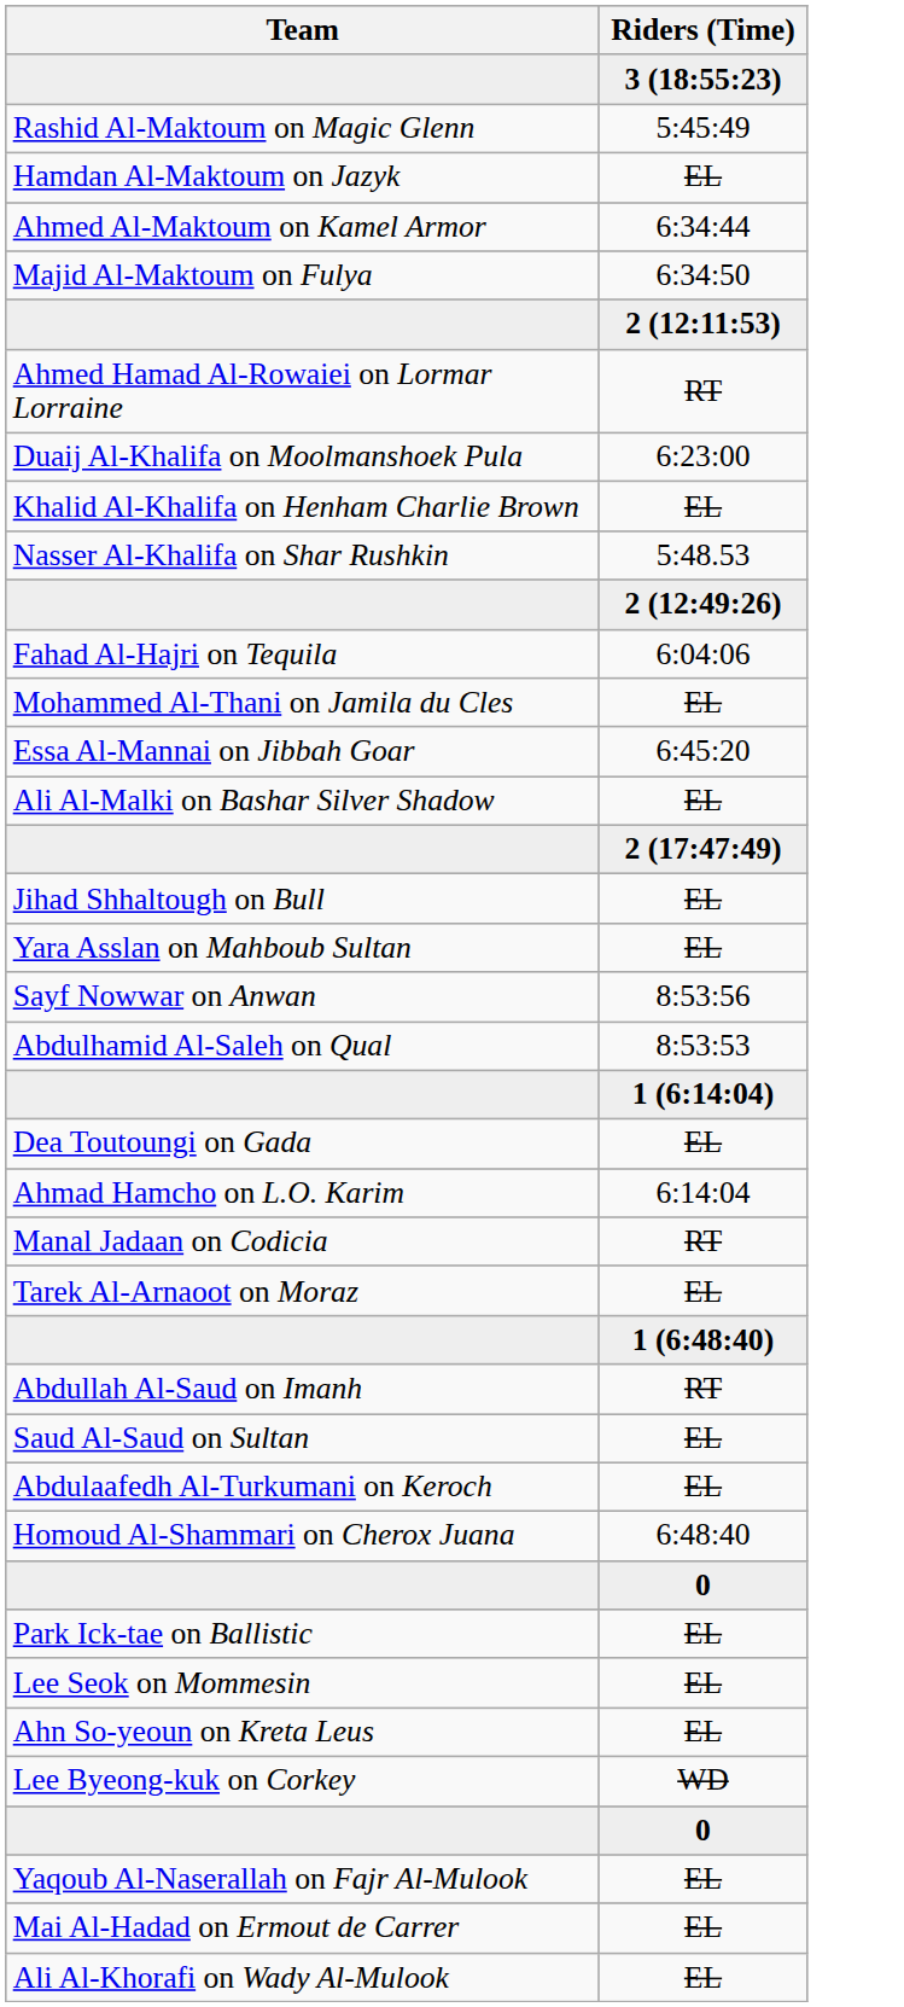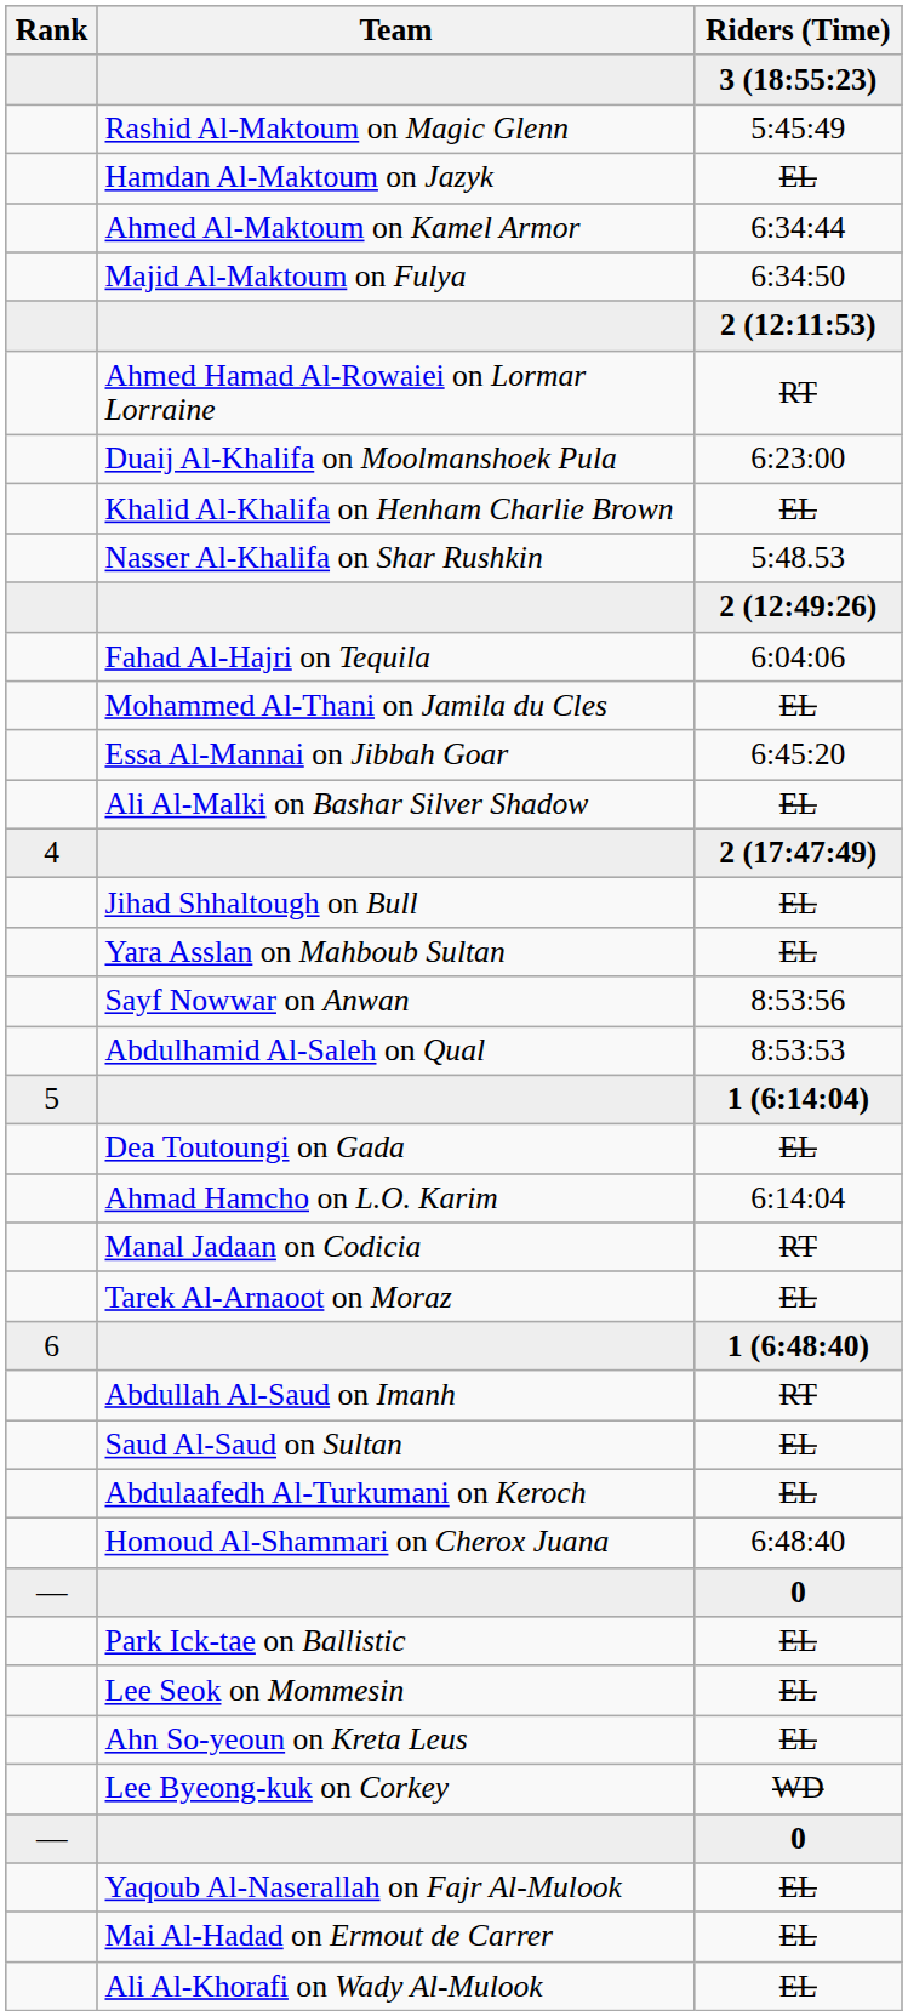+ column: Rank | 4 | 5 | 6 | — | —
